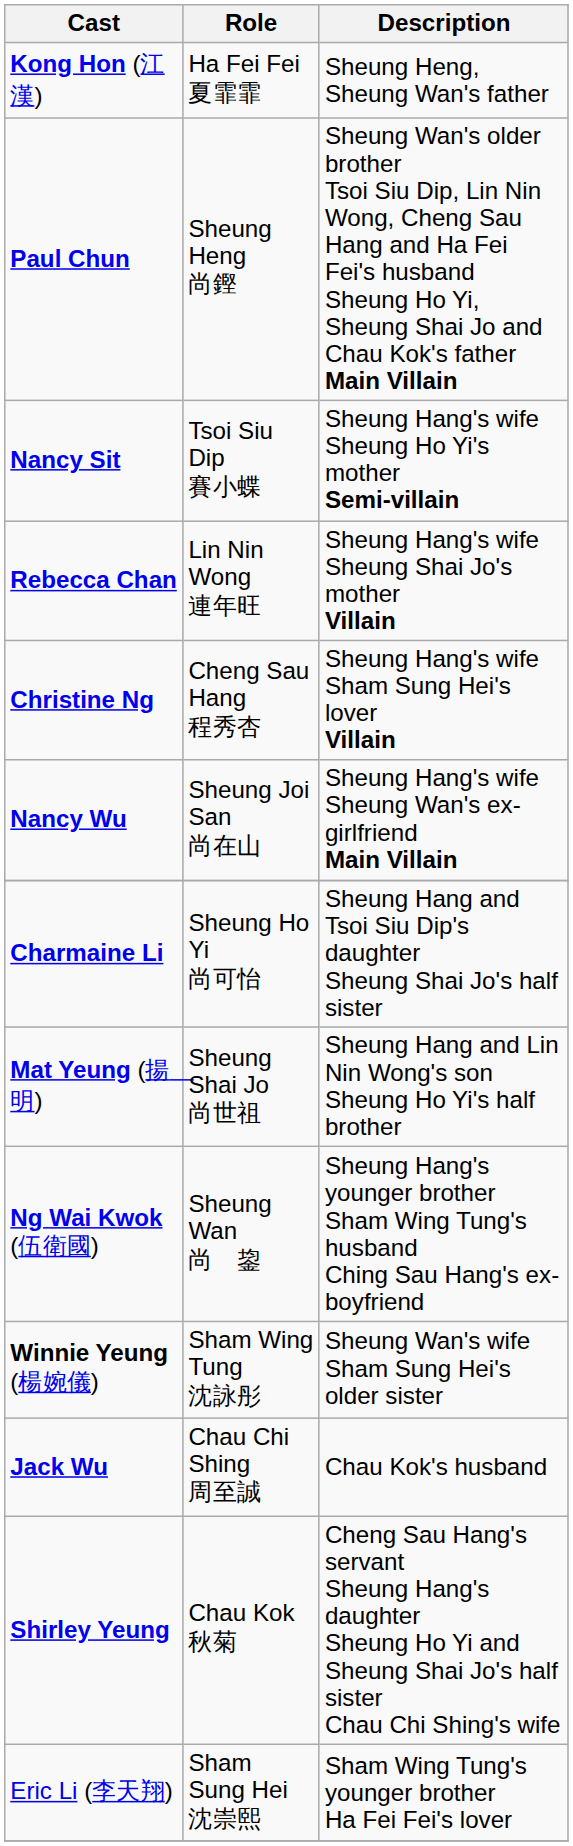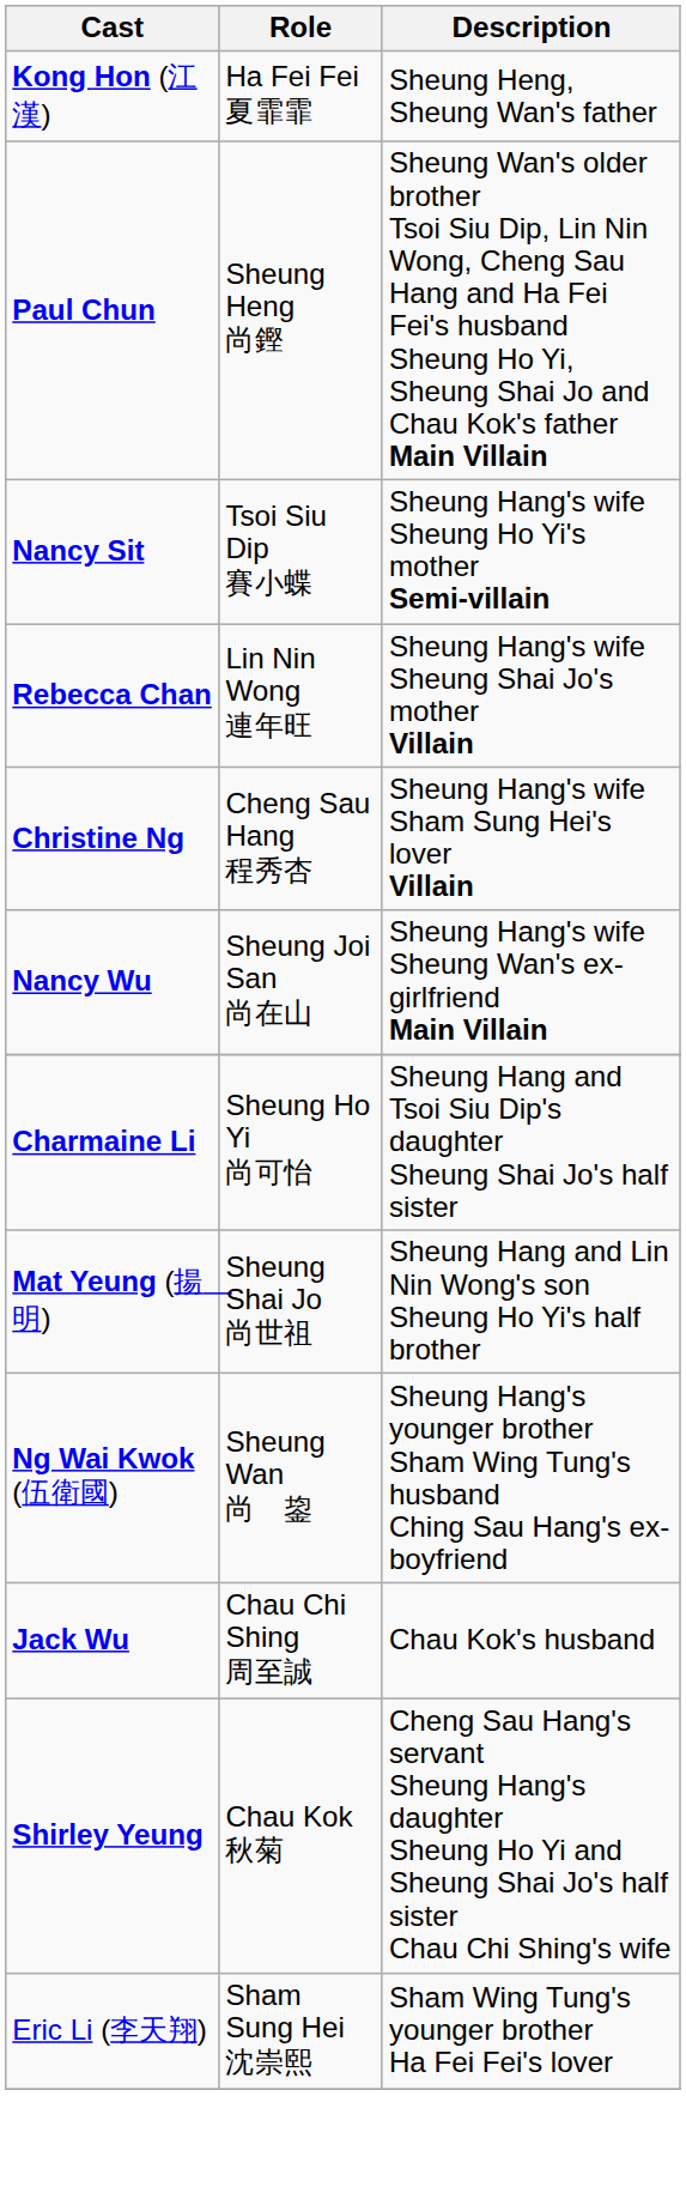- row: Winnie Yeung (楊婉儀) | Sham Wing Tung 沈詠彤 | Sheung Wan's wife Sham Sung Hei's older sister
